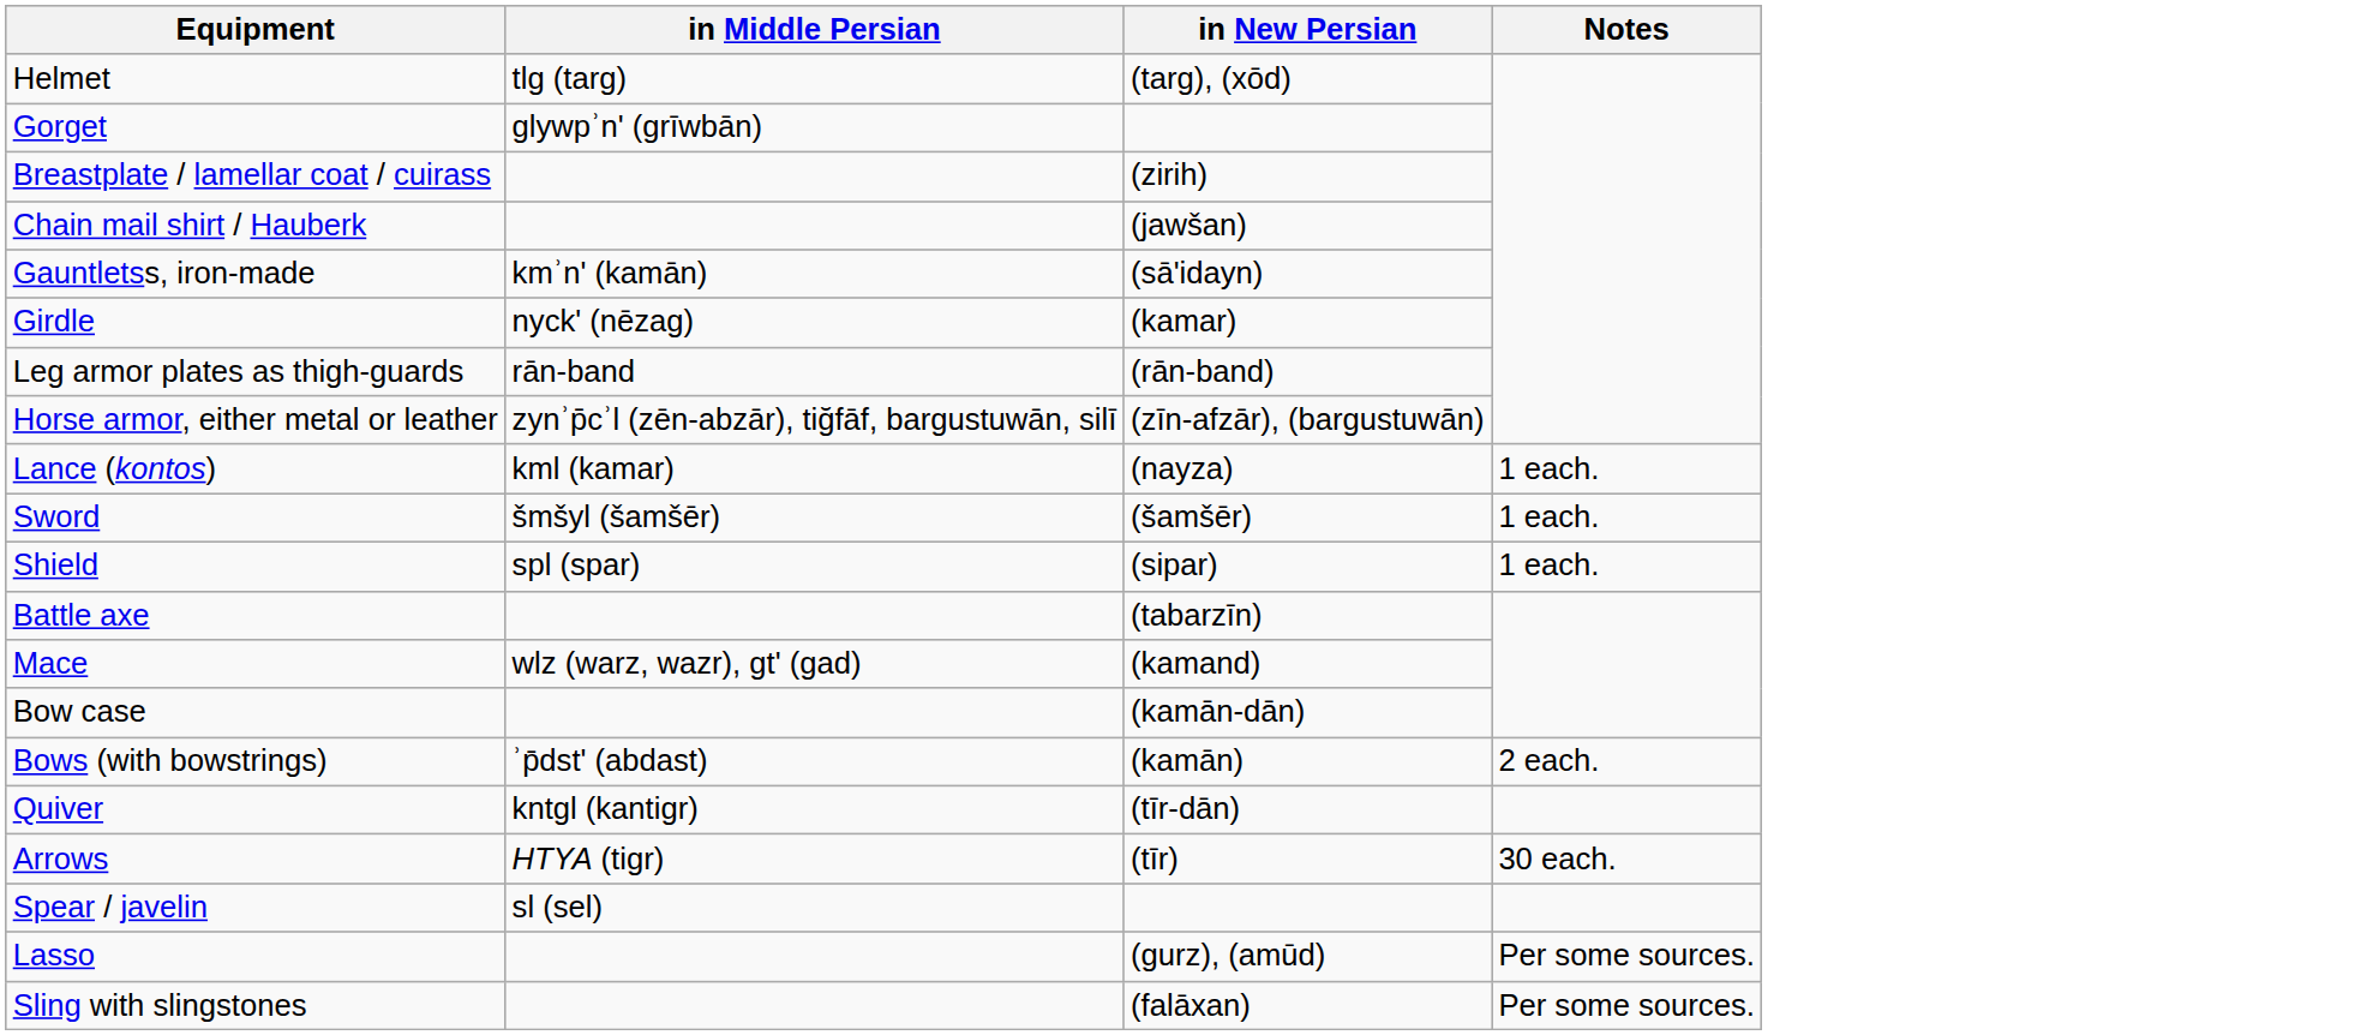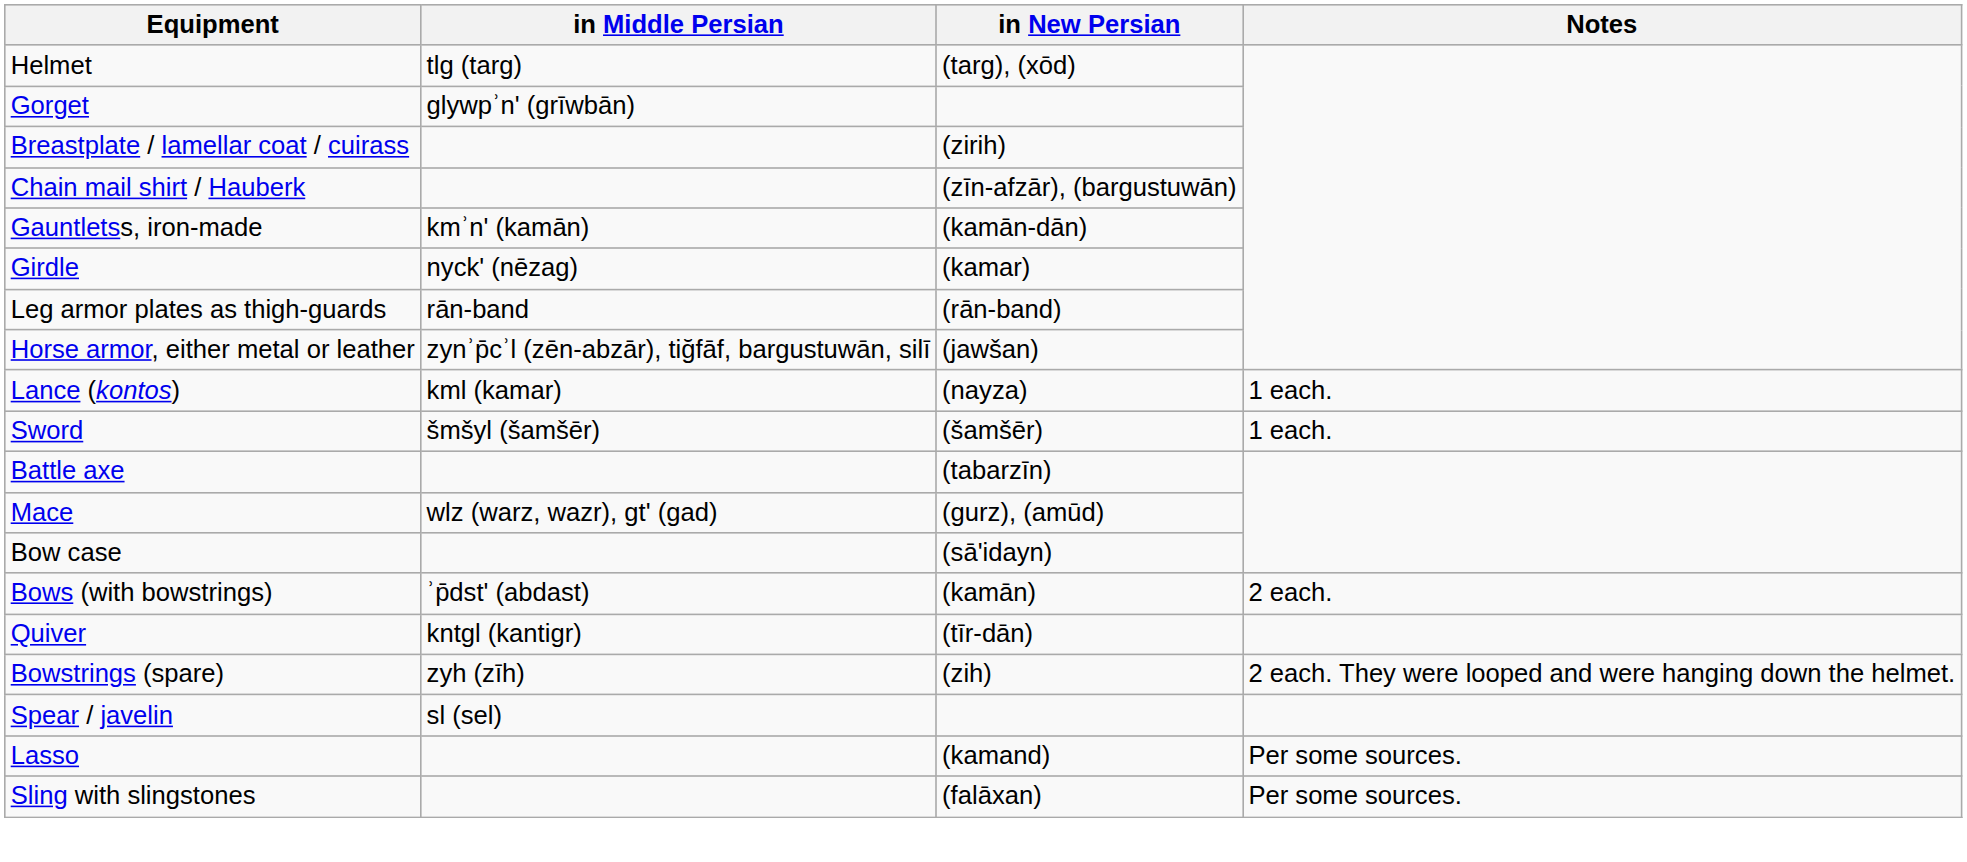Chain mail shirt / Hauberk | in New Persian: (jawšan) -> (zīn-afzār), (bargustuwān)
Gauntletss, iron-made | in New Persian: (sā'idayn) -> (kamān-dān)
Horse armor, either metal or leather | in New Persian: (zīn-afzār), (bargustuwān) -> (jawšan)
- row: Shield | spl (spar) | (sipar) | 1 each.
Mace | in New Persian: (kamand) -> (gurz), (amūd)
Bow case | in New Persian: (kamān-dān) -> (sā'idayn)
- row: Arrows | HTYA (tigr) | (tīr) | 30 each.
+ row: Bowstrings (spare) | zyh (zīh) | (zih) | 2 each. They were looped and were hanging down the helmet.
Lasso | in New Persian: (gurz), (amūd) -> (kamand)
